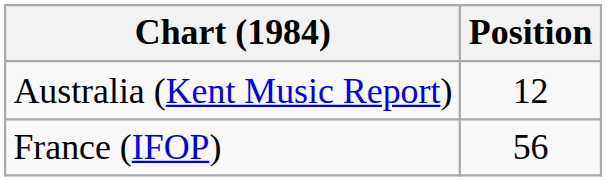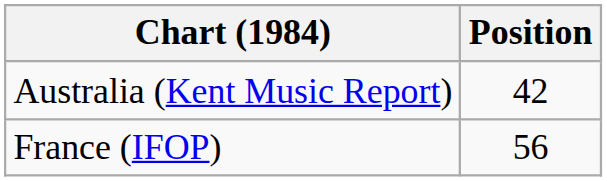Australia (Kent Music Report) | Position: 12 -> 42
